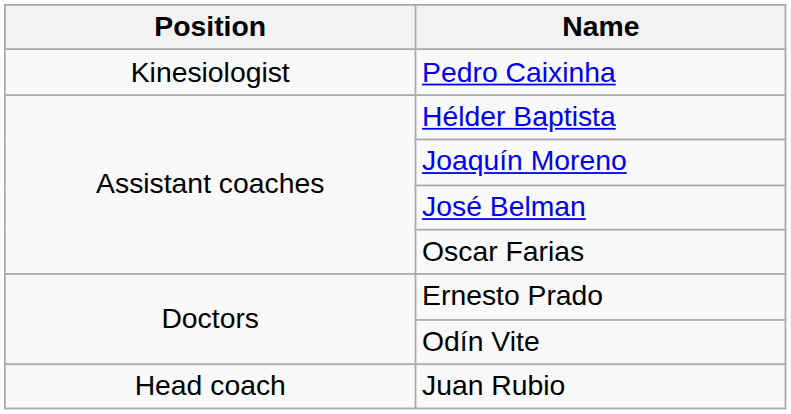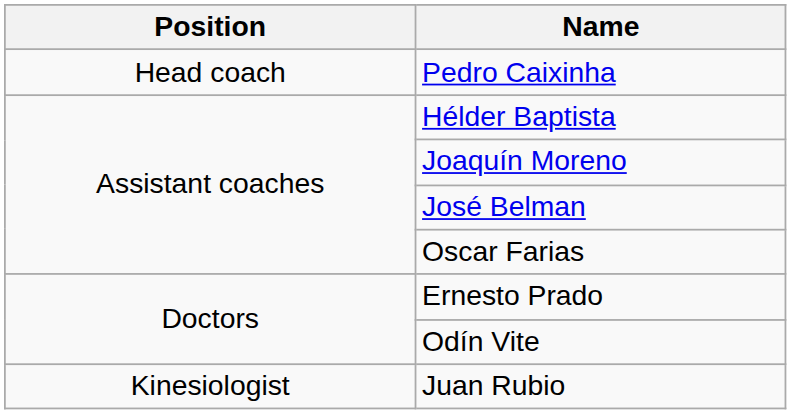Pedro Caixinha | Position: Kinesiologist -> Head coach
Juan Rubio | Position: Head coach -> Kinesiologist
